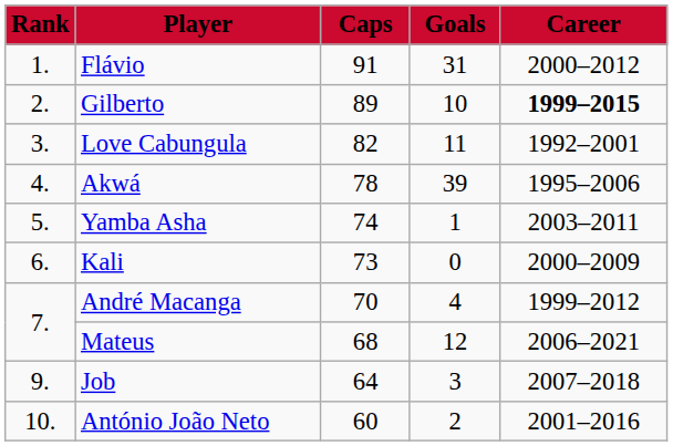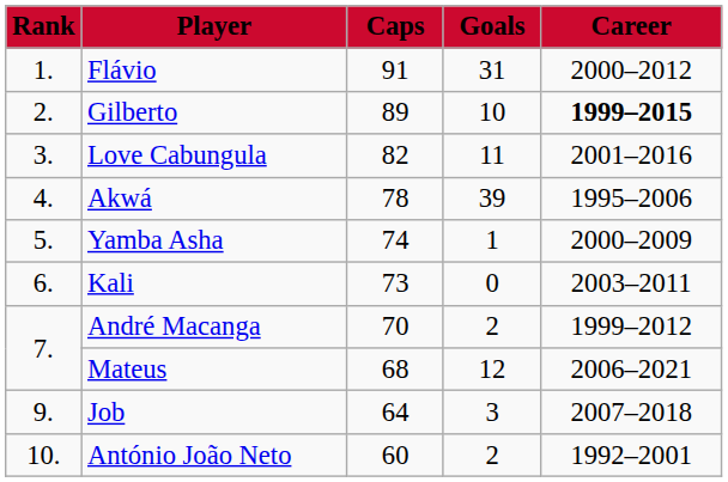Love Cabungula | Career: 1992–2001 -> 2001–2016
Yamba Asha | Career: 2003–2011 -> 2000–2009
Kali | Career: 2000–2009 -> 2003–2011
André Macanga | Goals: 4 -> 2
António João Neto | Career: 2001–2016 -> 1992–2001
